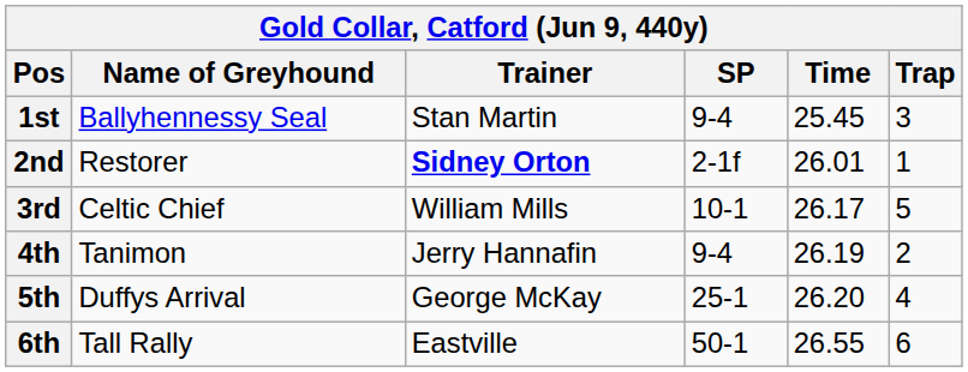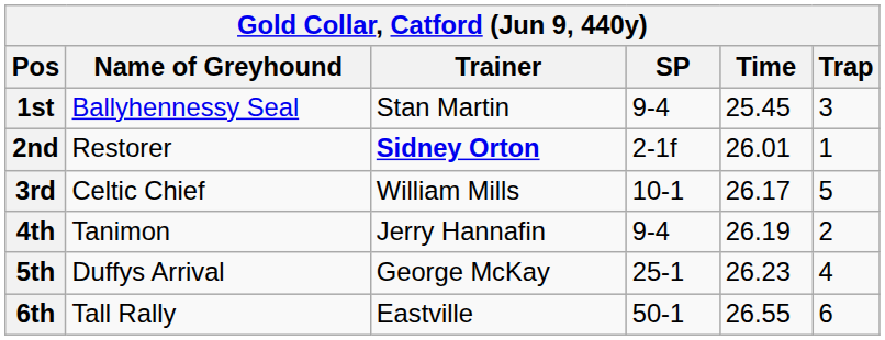5th | Time: 26.20 -> 26.23
